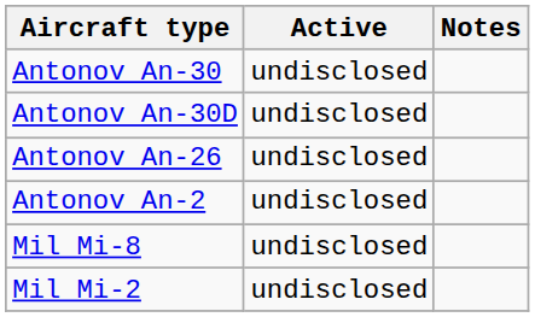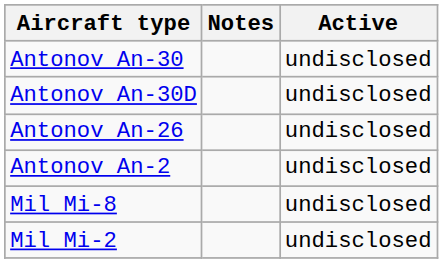columns swapped: Active <-> Notes
